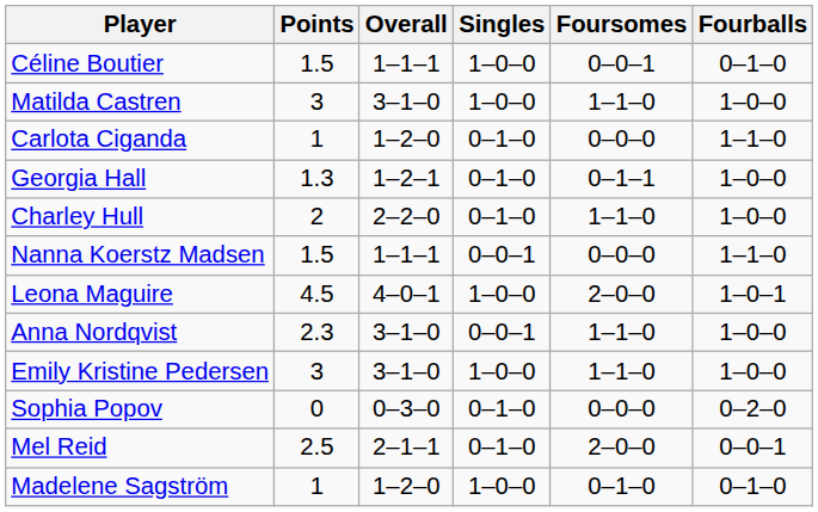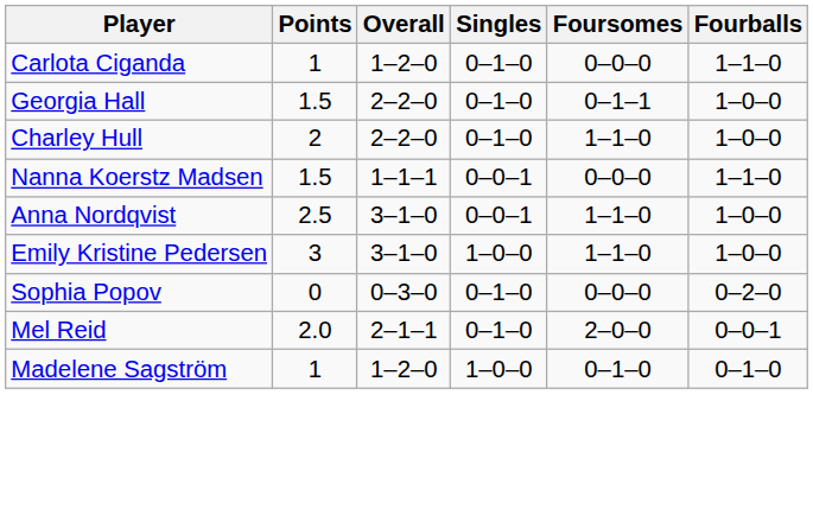- row: Céline Boutier | 1.5 | 1–1–1 | 1–0–0 | 0–0–1 | 0–1–0
- row: Matilda Castren | 3 | 3–1–0 | 1–0–0 | 1–1–0 | 1–0–0
Georgia Hall | Points: 1.3 -> 1.5
Georgia Hall | Overall: 1–2–1 -> 2–2–0
- row: Leona Maguire | 4.5 | 4–0–1 | 1–0–0 | 2–0–0 | 1–0–1
Anna Nordqvist | Points: 2.3 -> 2.5
Mel Reid | Points: 2.5 -> 2.0
